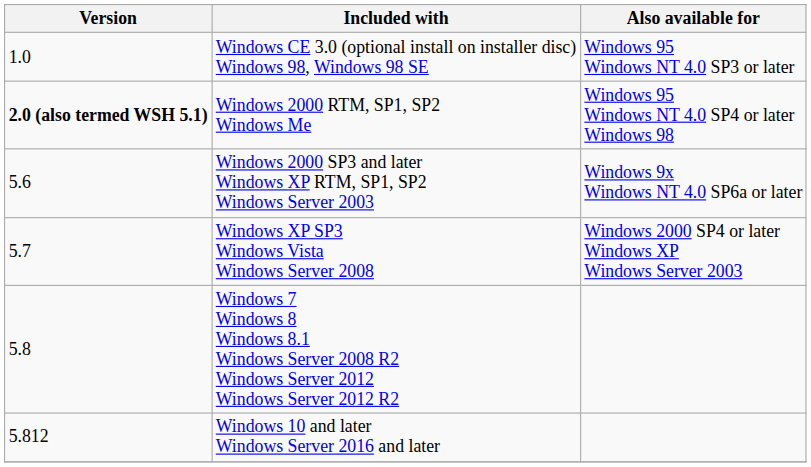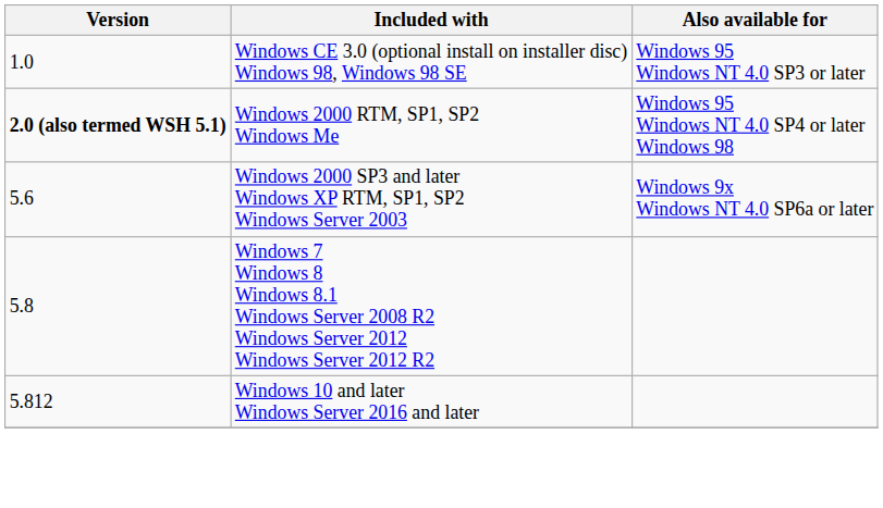- row: 5.7 | Windows XP SP3 Windows Vista Windows Server 2008 | Windows 2000 SP4 or later Windows XP Windows Server 2003
